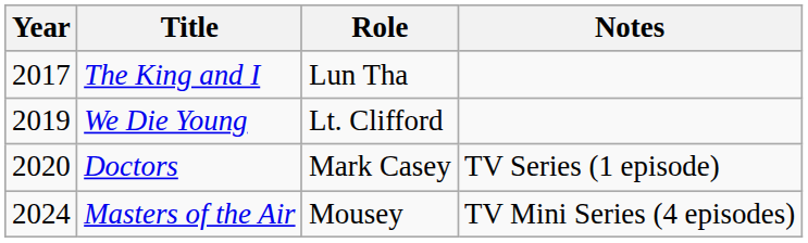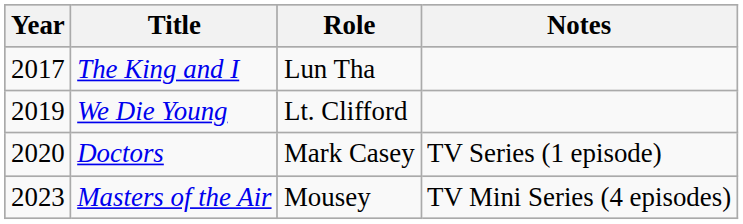Masters of the Air | Year: 2024 -> 2023
